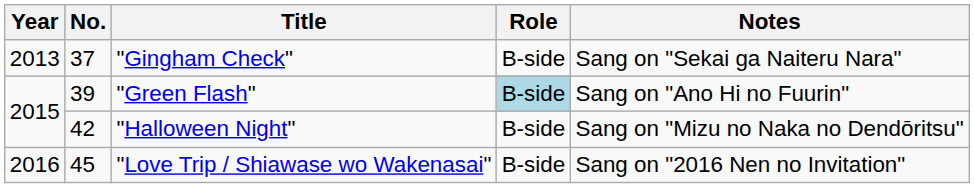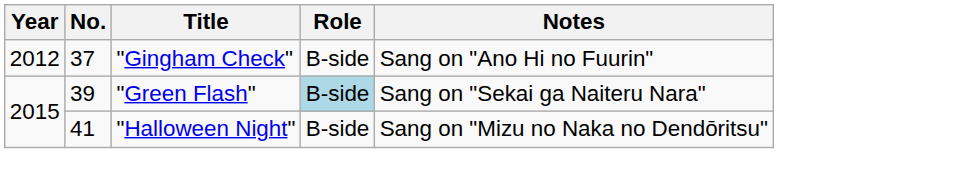"Gingham Check" | Year: 2013 -> 2012
"Gingham Check" | Notes: Sang on "Sekai ga Naiteru Nara" -> Sang on "Ano Hi no Fuurin"
"Green Flash" | Notes: Sang on "Ano Hi no Fuurin" -> Sang on "Sekai ga Naiteru Nara"
"Halloween Night" | No.: 42 -> 41
- row: 2016 | 45 | "Love Trip / Shiawase wo Wakenasai" | B-side | Sang on "2016 Nen no Invitation"
